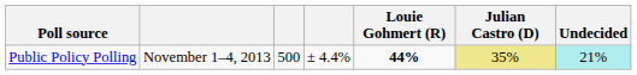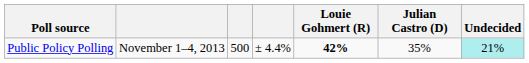Public Policy Polling | Louie Gohmert (R): 44% -> 42%
Public Policy Polling | Julian Castro (D): khaki background -> no background
